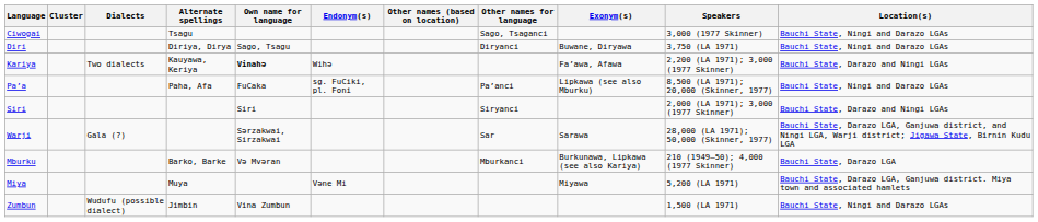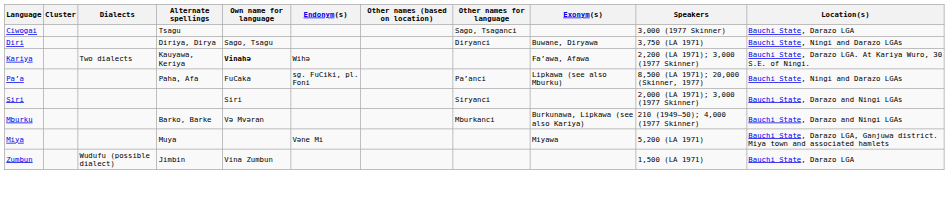Ciwogai | Location(s): Bauchi State, Ningi and Darazo LGAs -> Bauchi State, Darazo LGA
Kariya | Location(s): Bauchi State, Darazo and Ningi LGAs -> Bauchi State, Darazo LGA. At Kariya Wuro, 30 S.E. of Ningi.
- row: Warji | Gala (?) | Sәrzakwai, Sirzakwai | Sar | Sarawa | 28,000 (LA 1971); 50,000 (Skinner, 1977) | Bauchi State, Darazo LGA, Ganjuwa district, and Ningi LGA, Warji district; Jigawa State, Birnin Kudu LGA
Mburku | Location(s): Bauchi State, Darazo LGA -> Bauchi State, Darazo and Ningi LGAs
Zumbun | Location(s): Bauchi State, Ningi and Darazo LGAs -> Bauchi State, Darazo LGA
